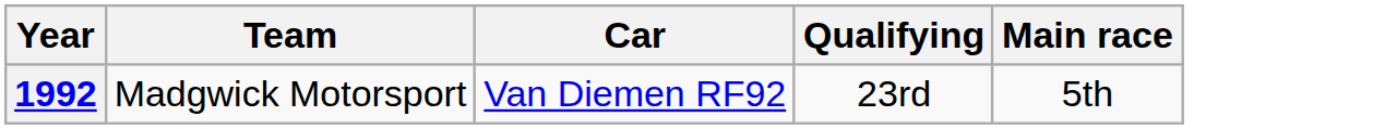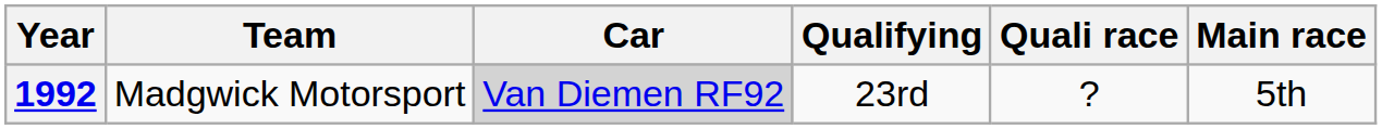+ column: Quali race | ?
1992 | Car: no background -> lightgrey background
